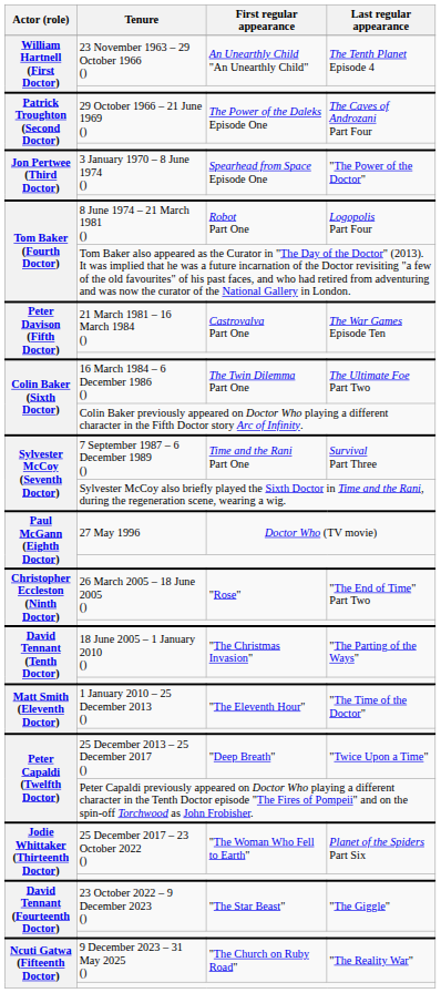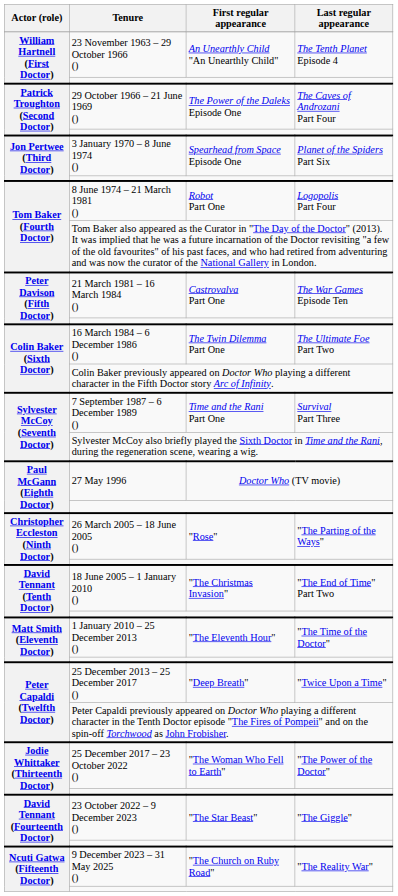3 January 1970 – 8 June 1974 () | Last regular appearance: "The Power of the Doctor" -> Planet of the Spiders Part Six
26 March 2005 – 18 June 2005 () | Last regular appearance: "The End of Time" Part Two -> "The Parting of the Ways"
18 June 2005 – 1 January 2010 () | Last regular appearance: "The Parting of the Ways" -> "The End of Time" Part Two
25 December 2017 – 23 October 2022 () | Last regular appearance: Planet of the Spiders Part Six -> "The Power of the Doctor"
